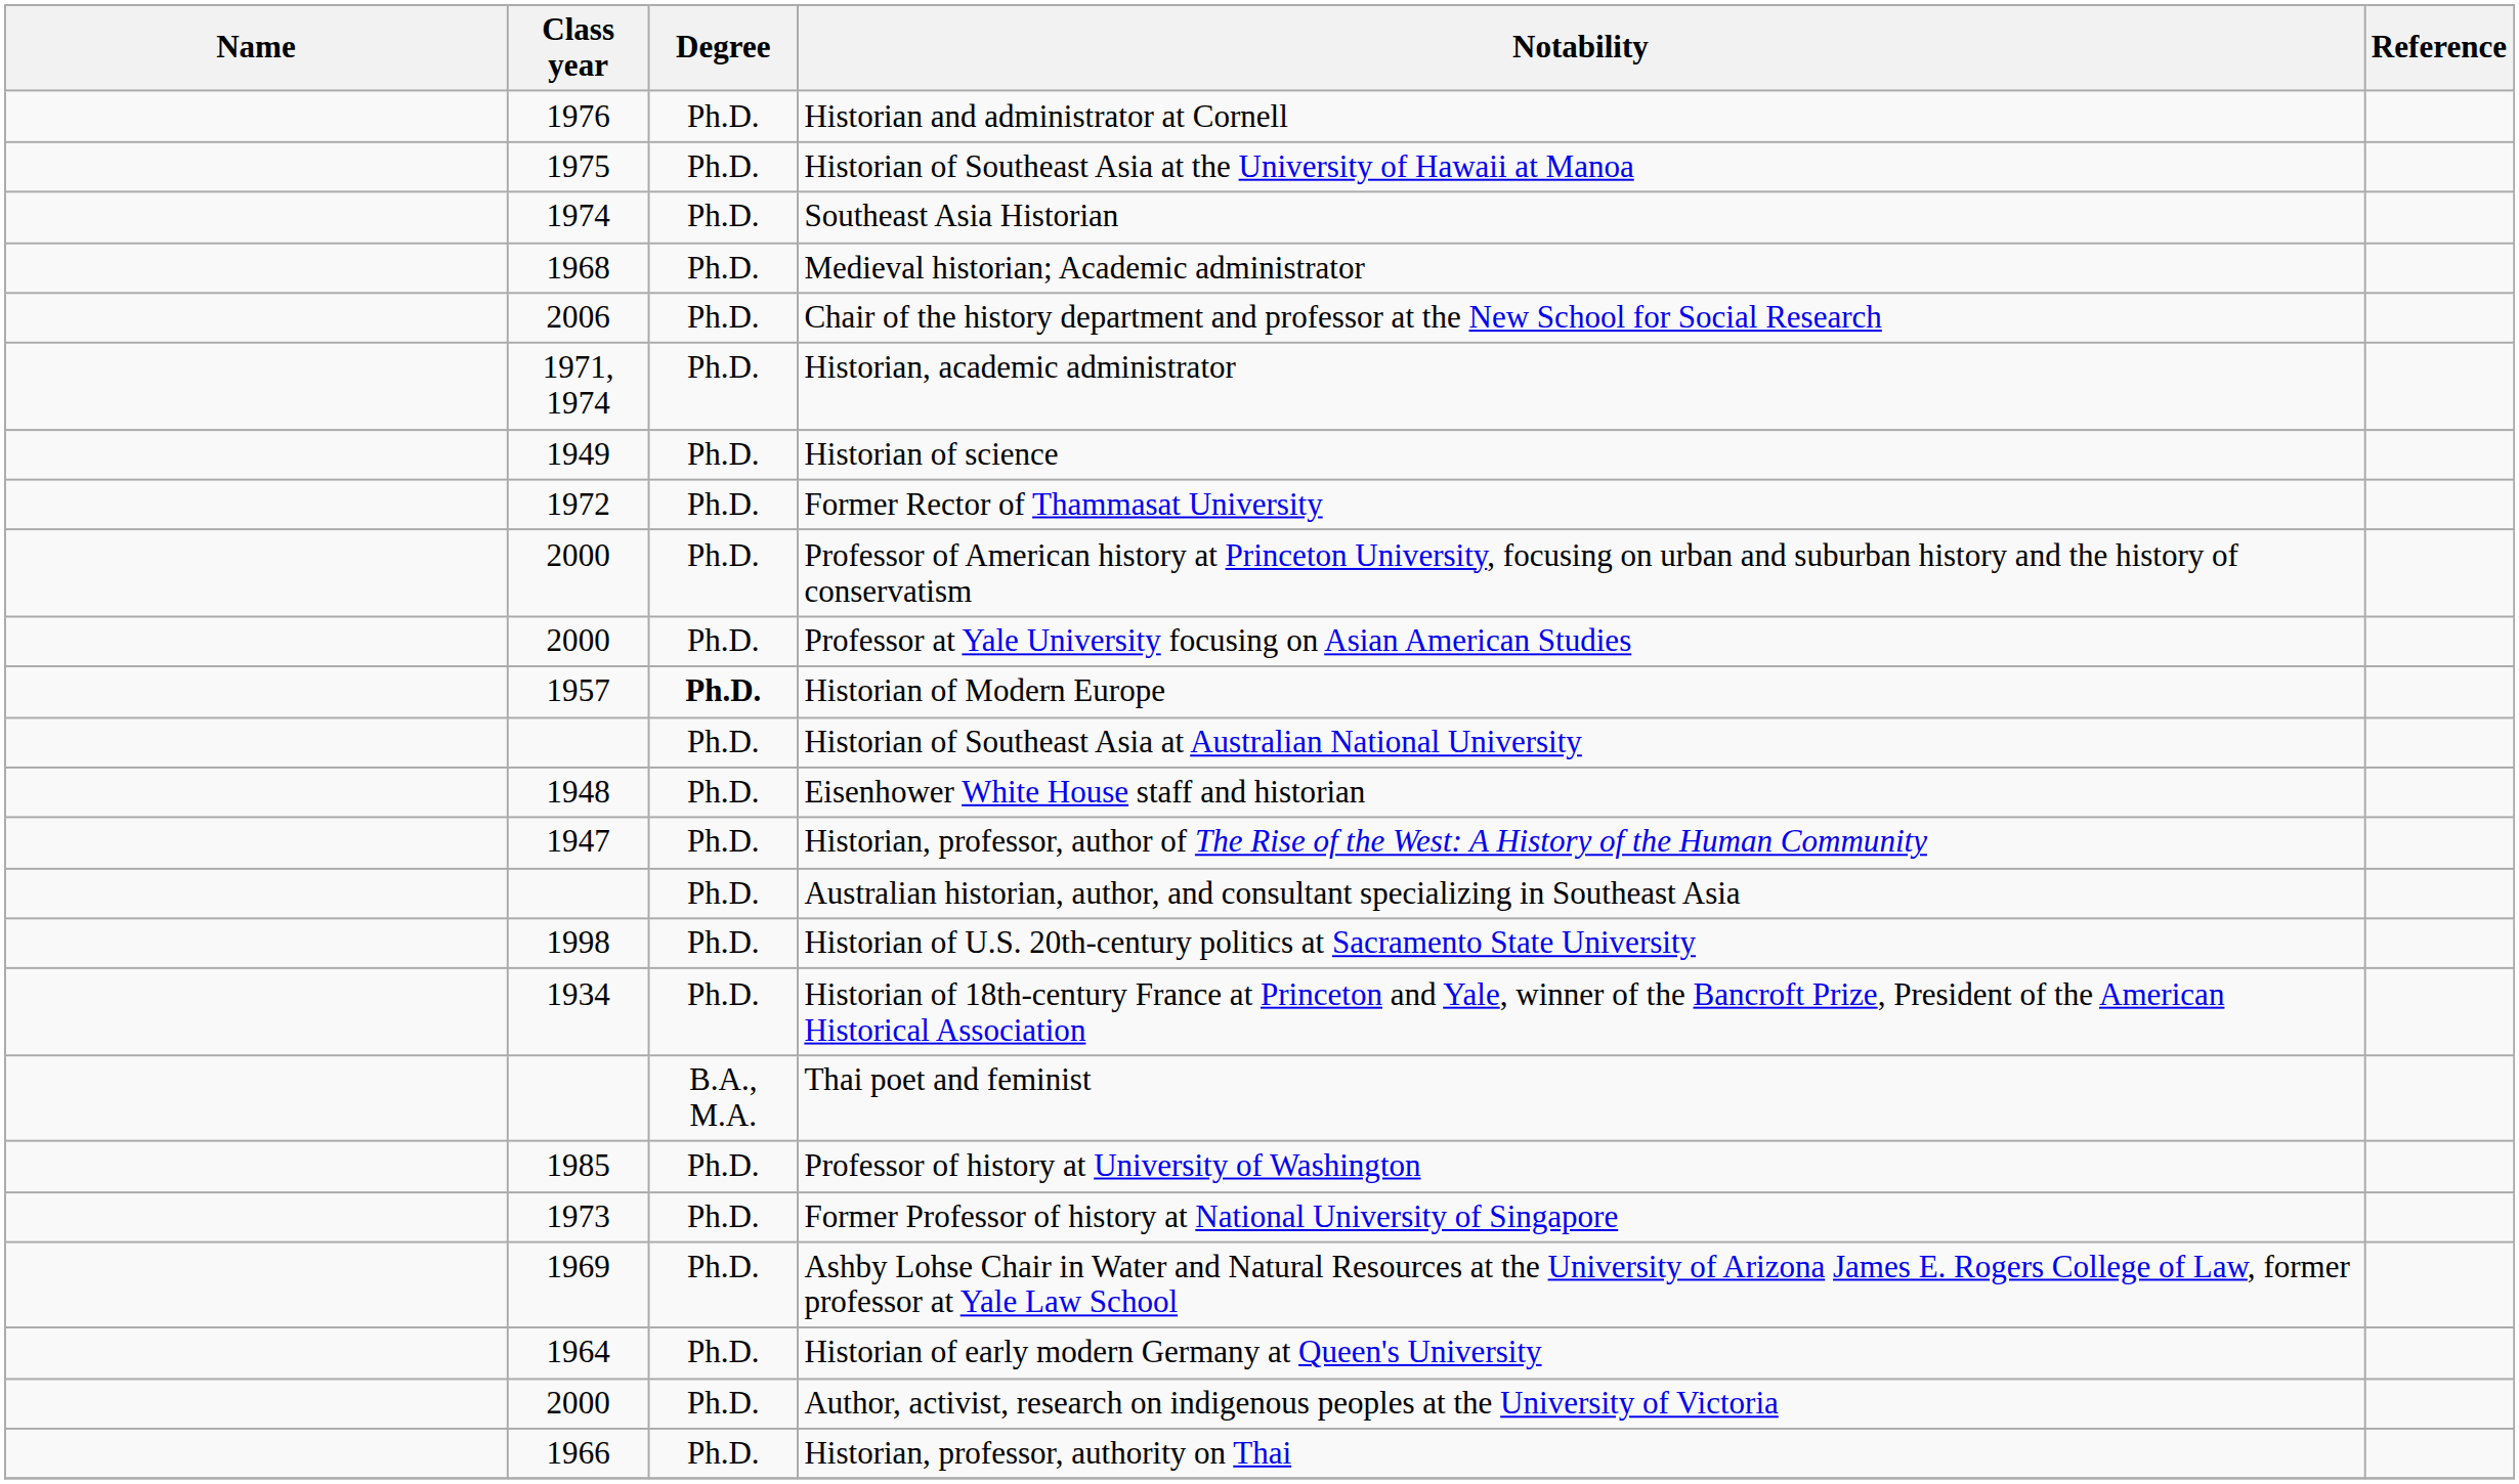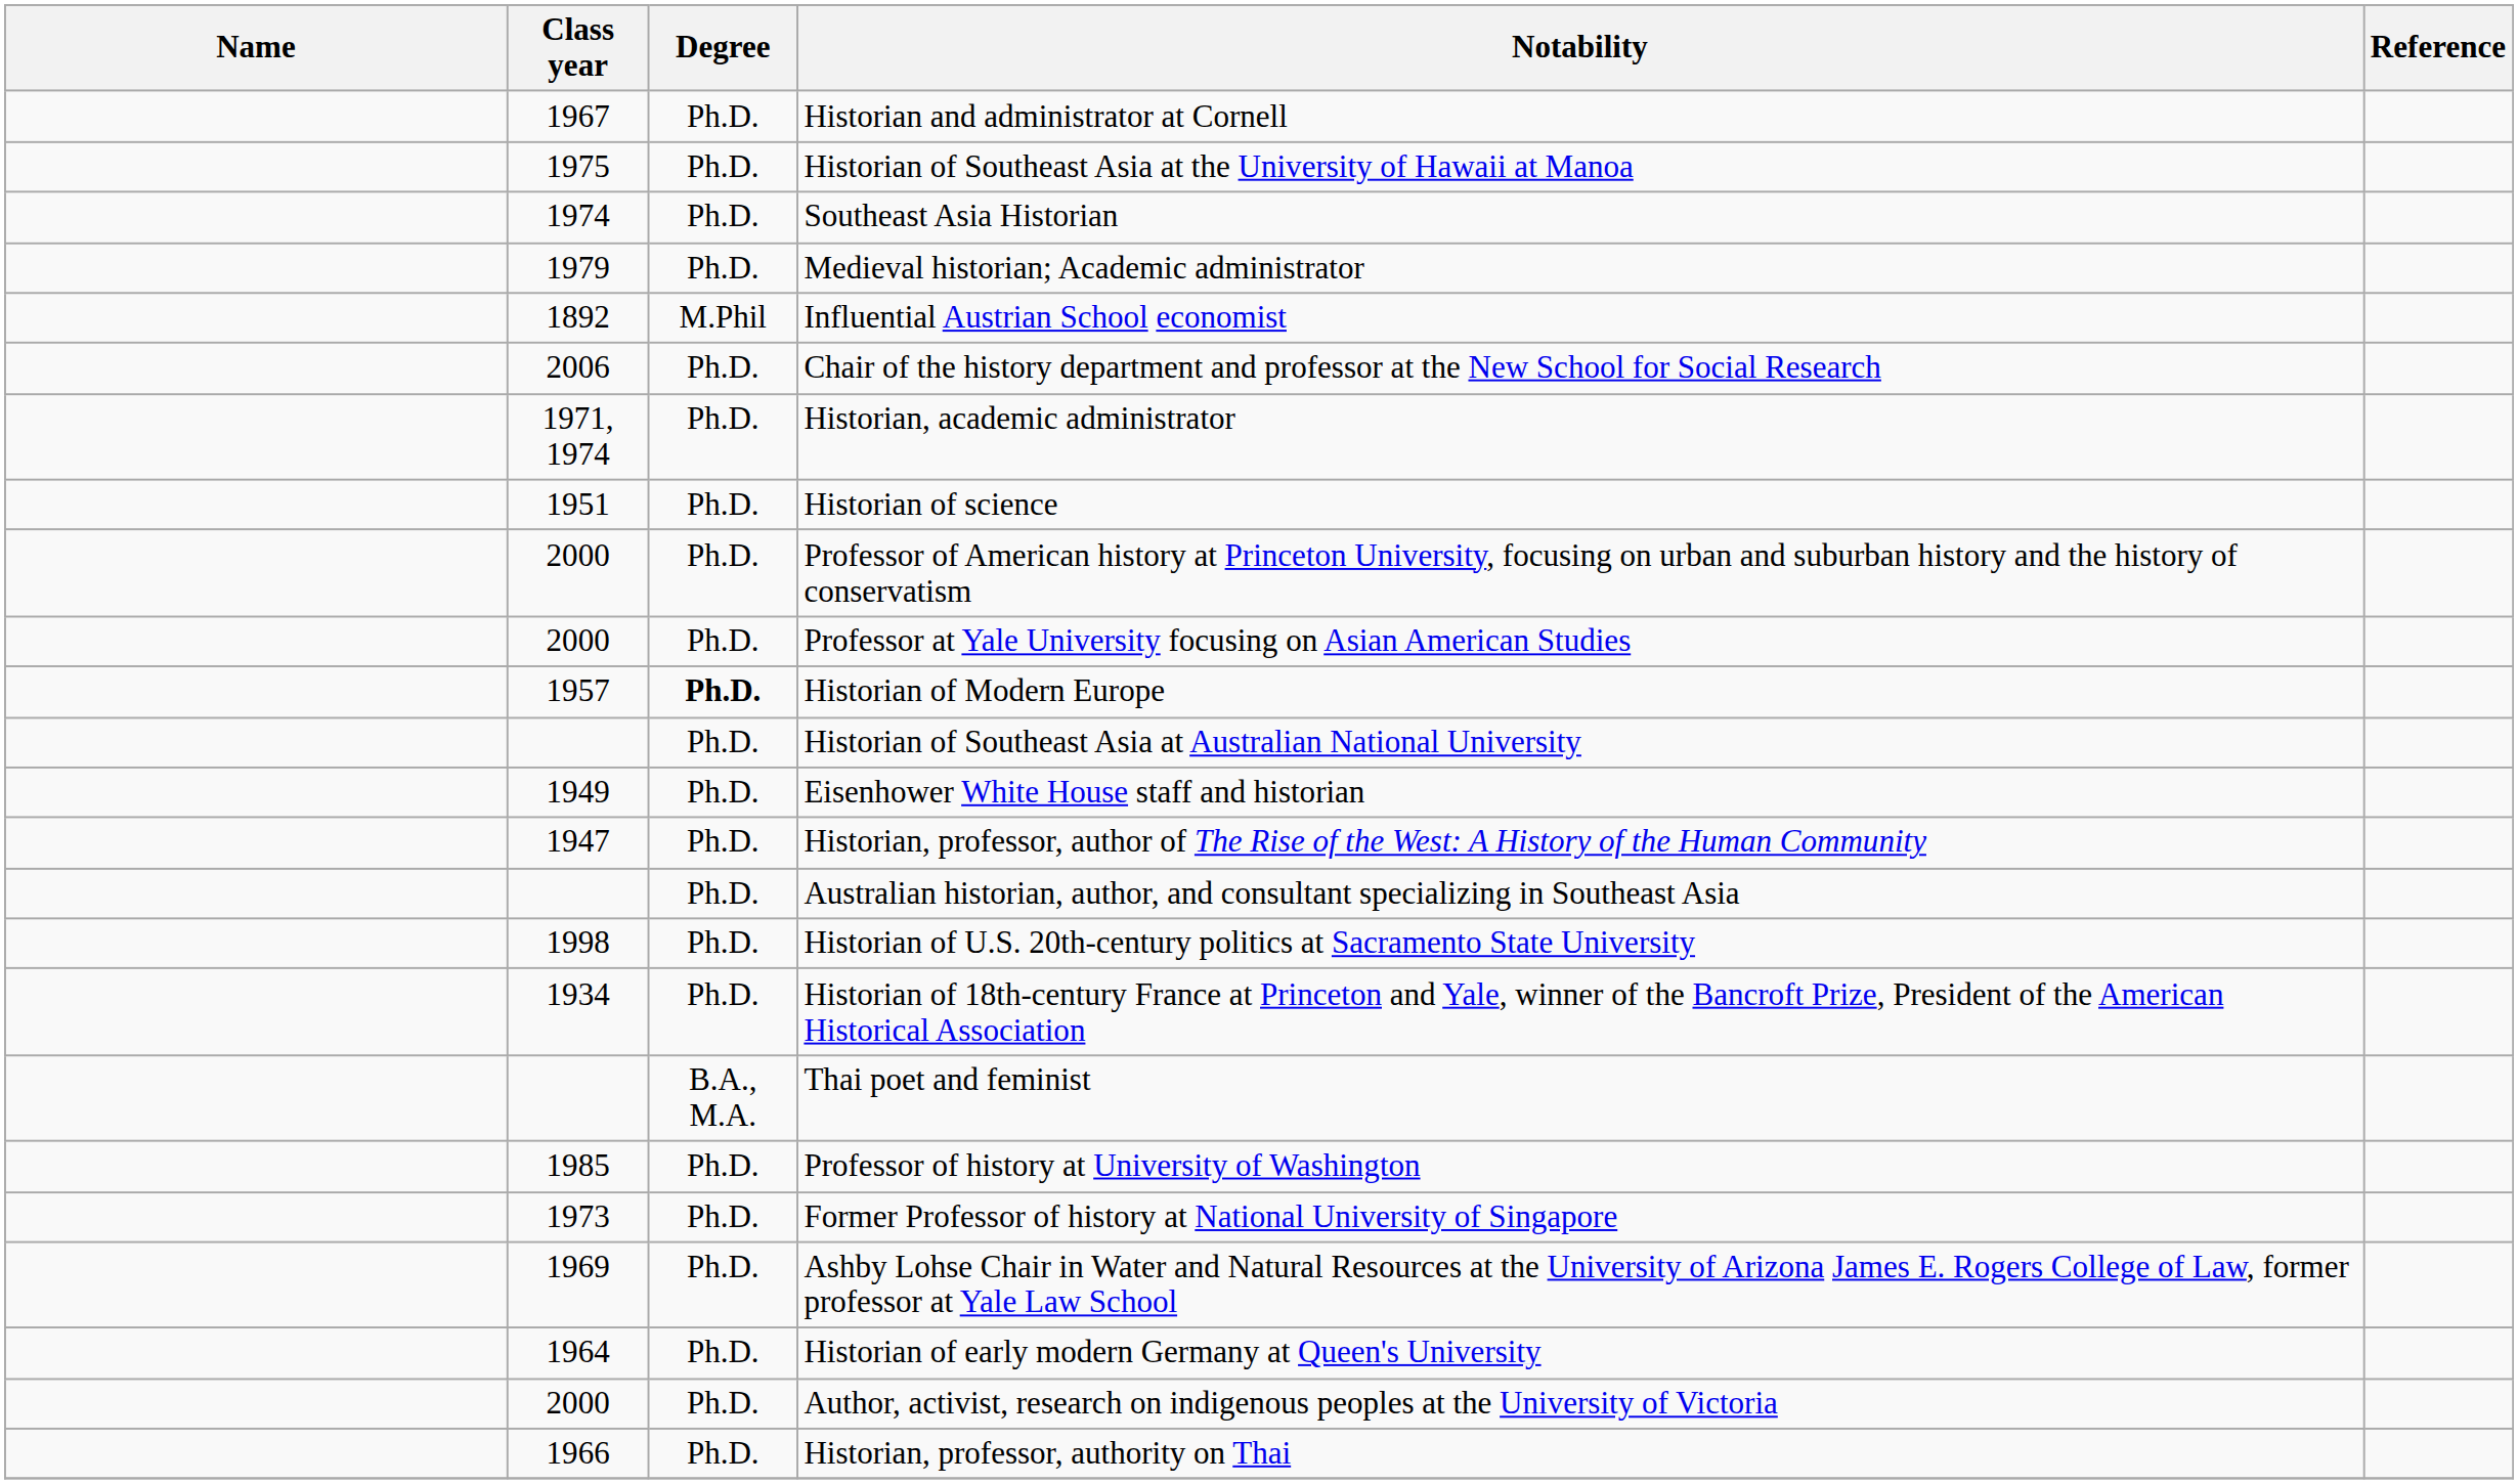Historian and administrator at Cornell | Class year: 1976 -> 1967
Medieval historian; Academic administrator | Class year: 1968 -> 1979
+ row: 1892 | M.Phil | Influential Austrian School economist
Historian of science | Class year: 1949 -> 1951
- row: 1972 | Ph.D. | Former Rector of Thammasat University
Eisenhower White House staff and historian | Class year: 1948 -> 1949
